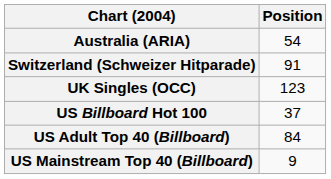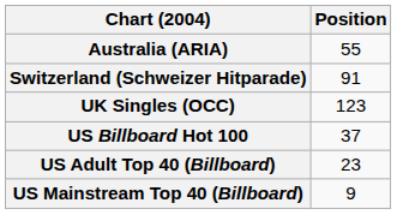Australia (ARIA) | Position: 54 -> 55
US Adult Top 40 (Billboard) | Position: 84 -> 23
